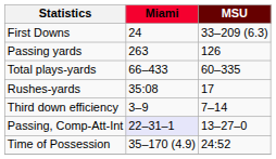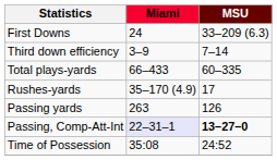rows swapped: Third down efficiency <-> Passing yards
Rushes-yards | Miami: 35:08 -> 35–170 (4.9)
Passing, Comp-Att-Int | MSU: normal -> bold
Time of Possession | Miami: 35–170 (4.9) -> 35:08
